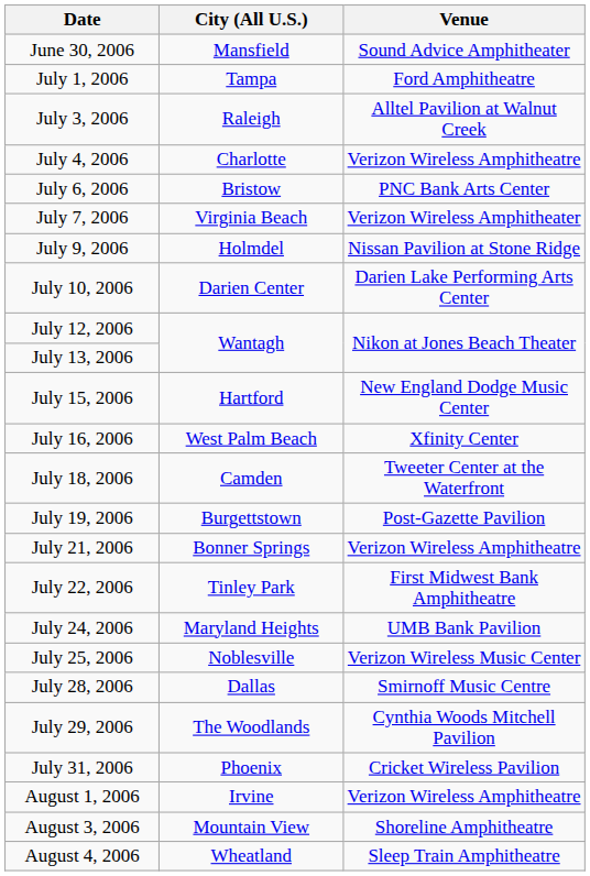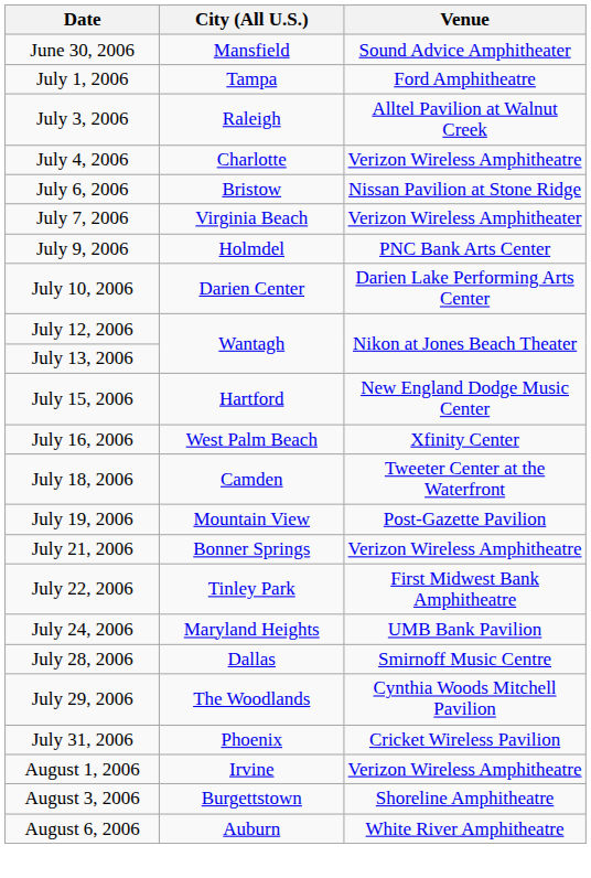July 6, 2006 | Venue: PNC Bank Arts Center -> Nissan Pavilion at Stone Ridge
July 9, 2006 | Venue: Nissan Pavilion at Stone Ridge -> PNC Bank Arts Center
July 19, 2006 | City (All U.S.): Burgettstown -> Mountain View
- row: July 25, 2006 | Noblesville | Verizon Wireless Music Center
August 3, 2006 | City (All U.S.): Mountain View -> Burgettstown
- row: August 4, 2006 | Wheatland | Sleep Train Amphitheatre
+ row: August 6, 2006 | Auburn | White River Amphitheatre
